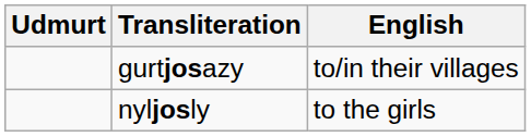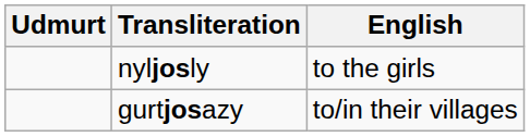rows swapped: nyljosly <-> gurtjosazy
